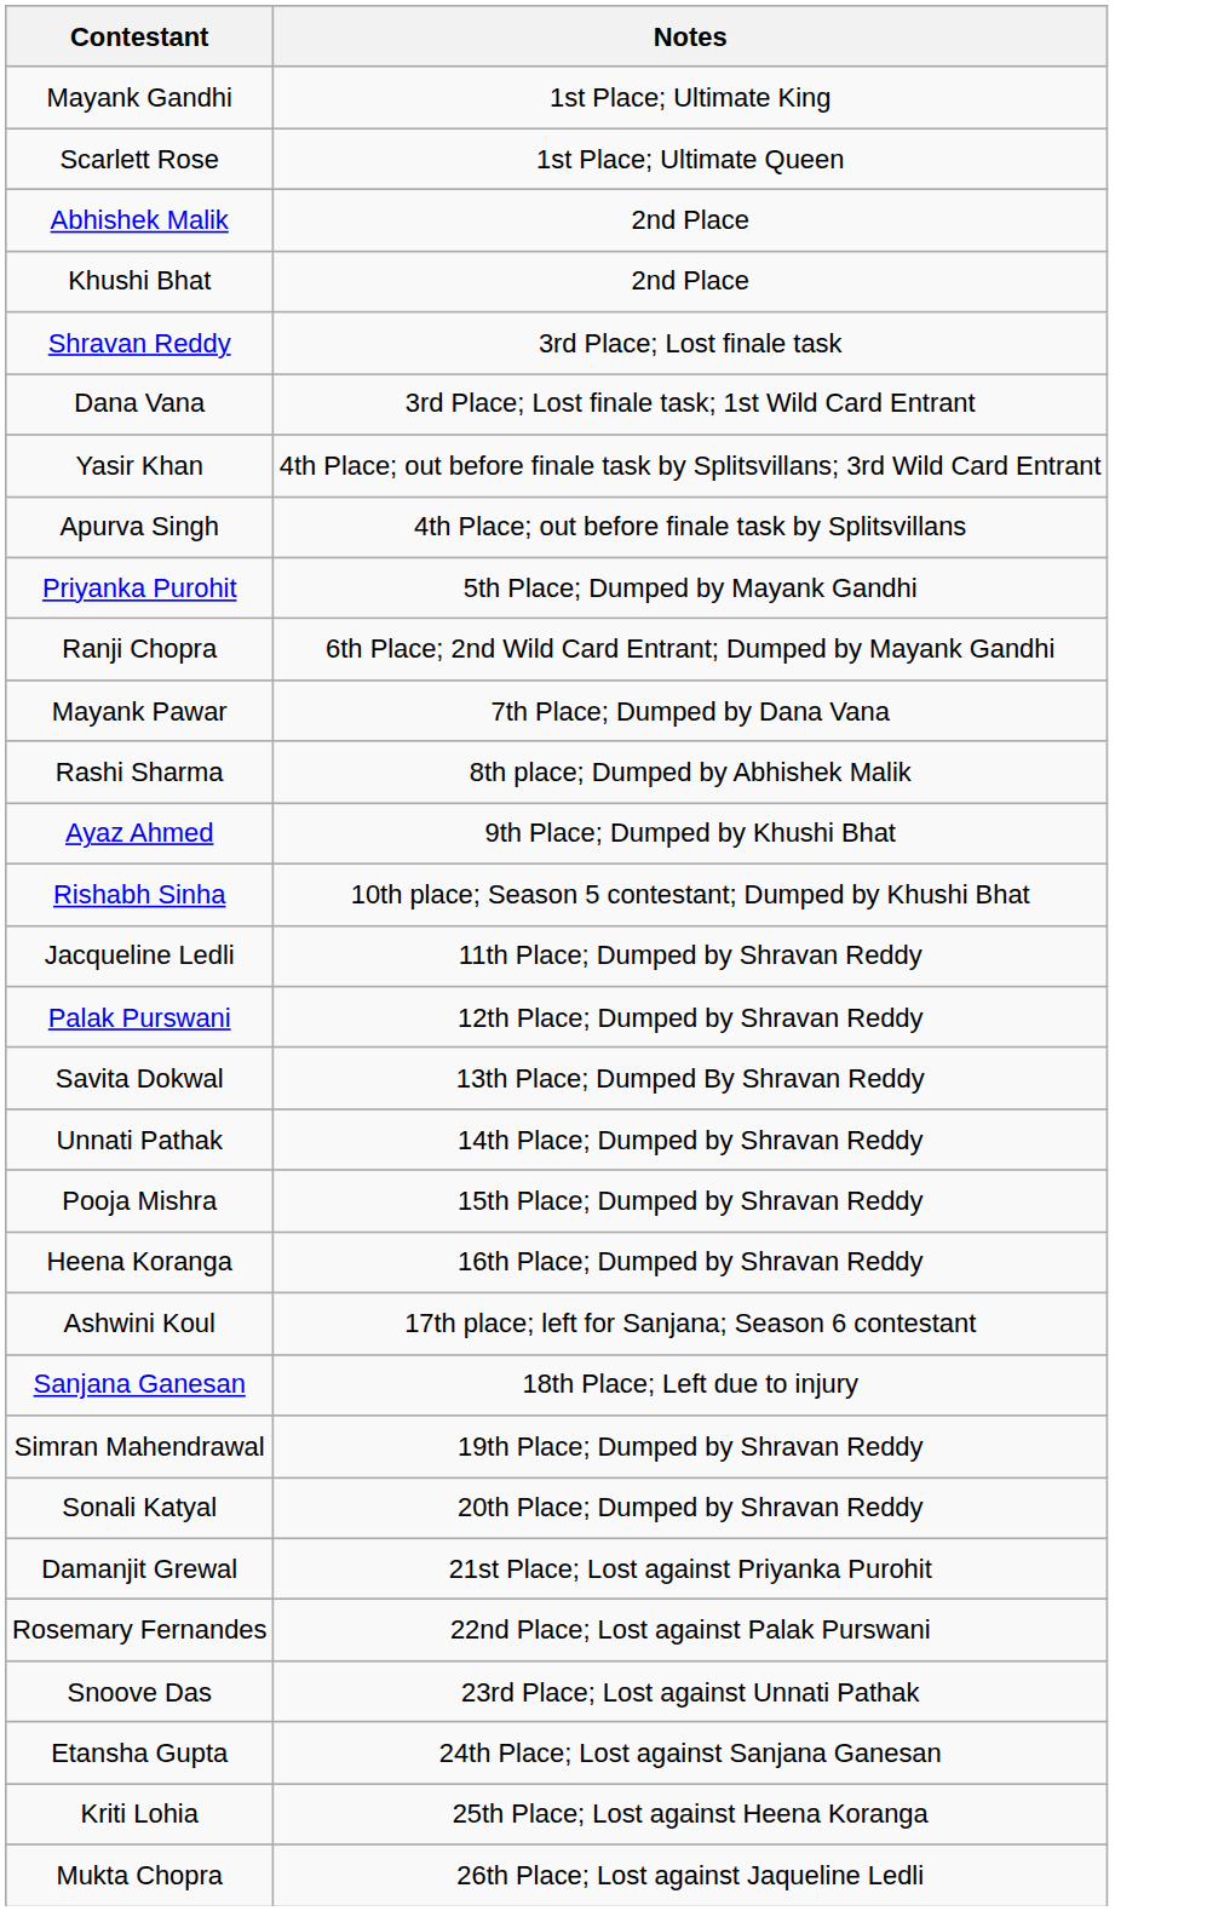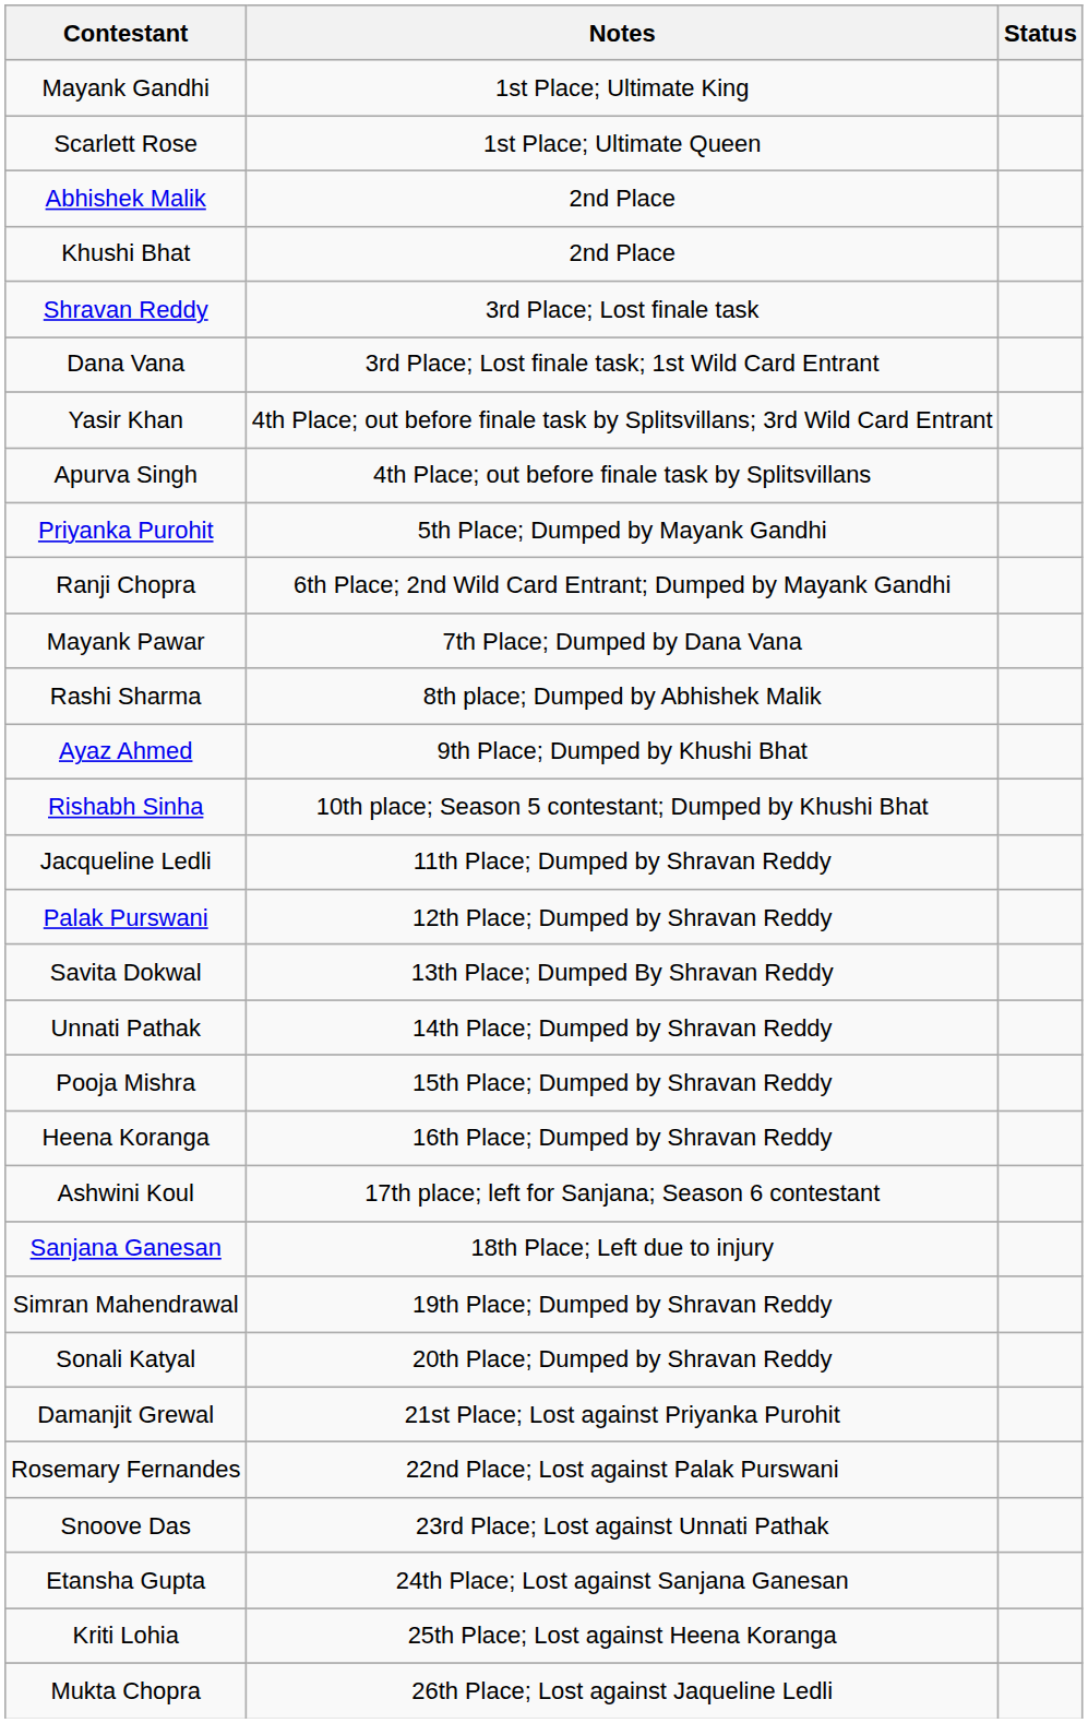+ column: Status
